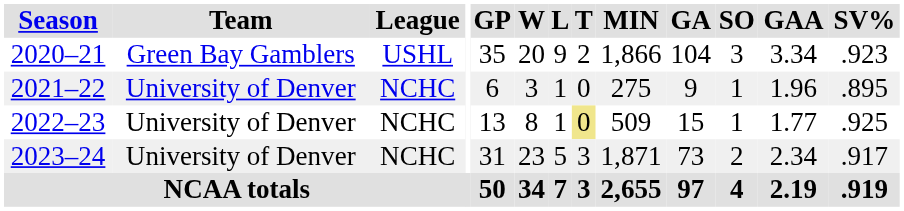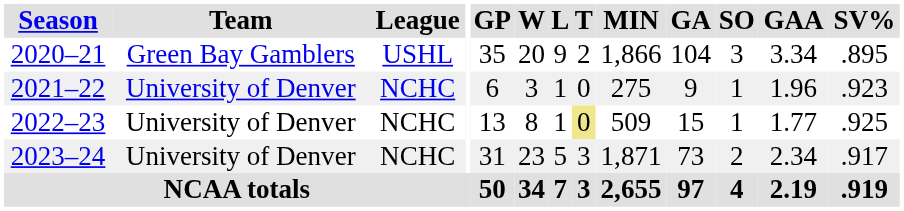2020–21 | SV%: .923 -> .895
2021–22 | SV%: .895 -> .923
